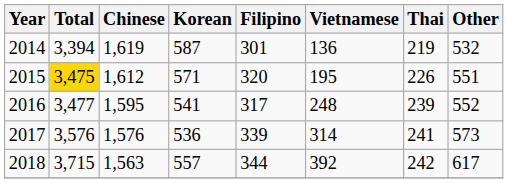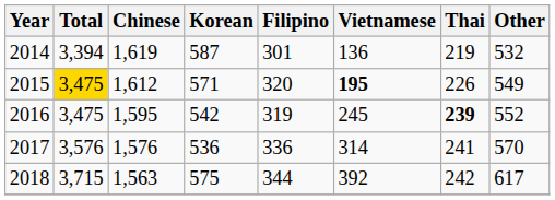2015 | Vietnamese: normal -> bold
2015 | Other: 551 -> 549
2016 | Total: 3,477 -> 3,475
2016 | Korean: 541 -> 542
2016 | Filipino: 317 -> 319
2016 | Vietnamese: 248 -> 245
2016 | Thai: normal -> bold
2017 | Filipino: 339 -> 336
2017 | Other: 573 -> 570
2018 | Korean: 557 -> 575
